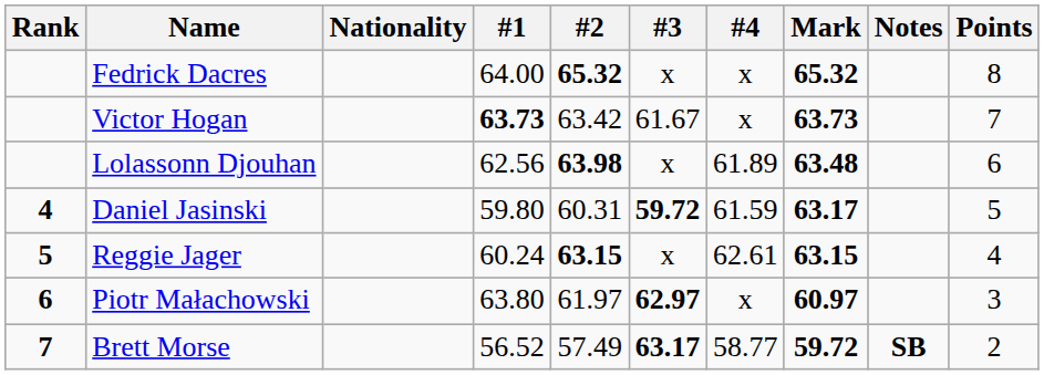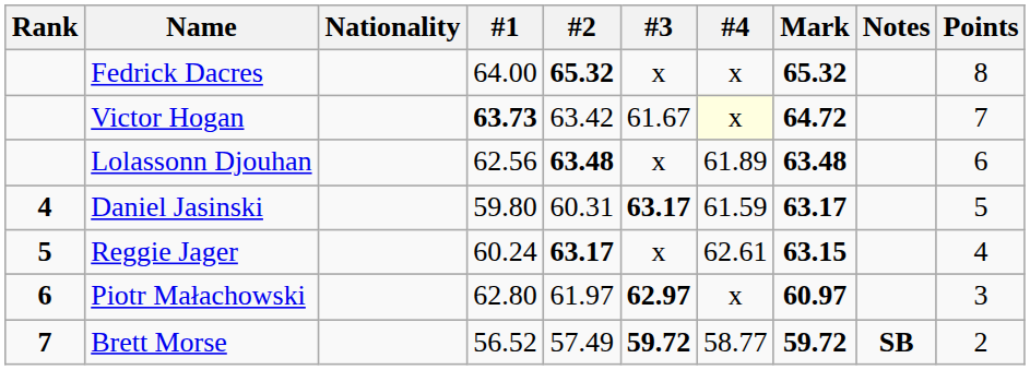Victor Hogan | #4: no background -> lightyellow background
Victor Hogan | Mark: 63.73 -> 64.72
Lolassonn Djouhan | #2: 63.98 -> 63.48
Daniel Jasinski | #3: 59.72 -> 63.17
Reggie Jager | #2: 63.15 -> 63.17
Piotr Małachowski | #1: 63.80 -> 62.80
Brett Morse | #3: 63.17 -> 59.72
